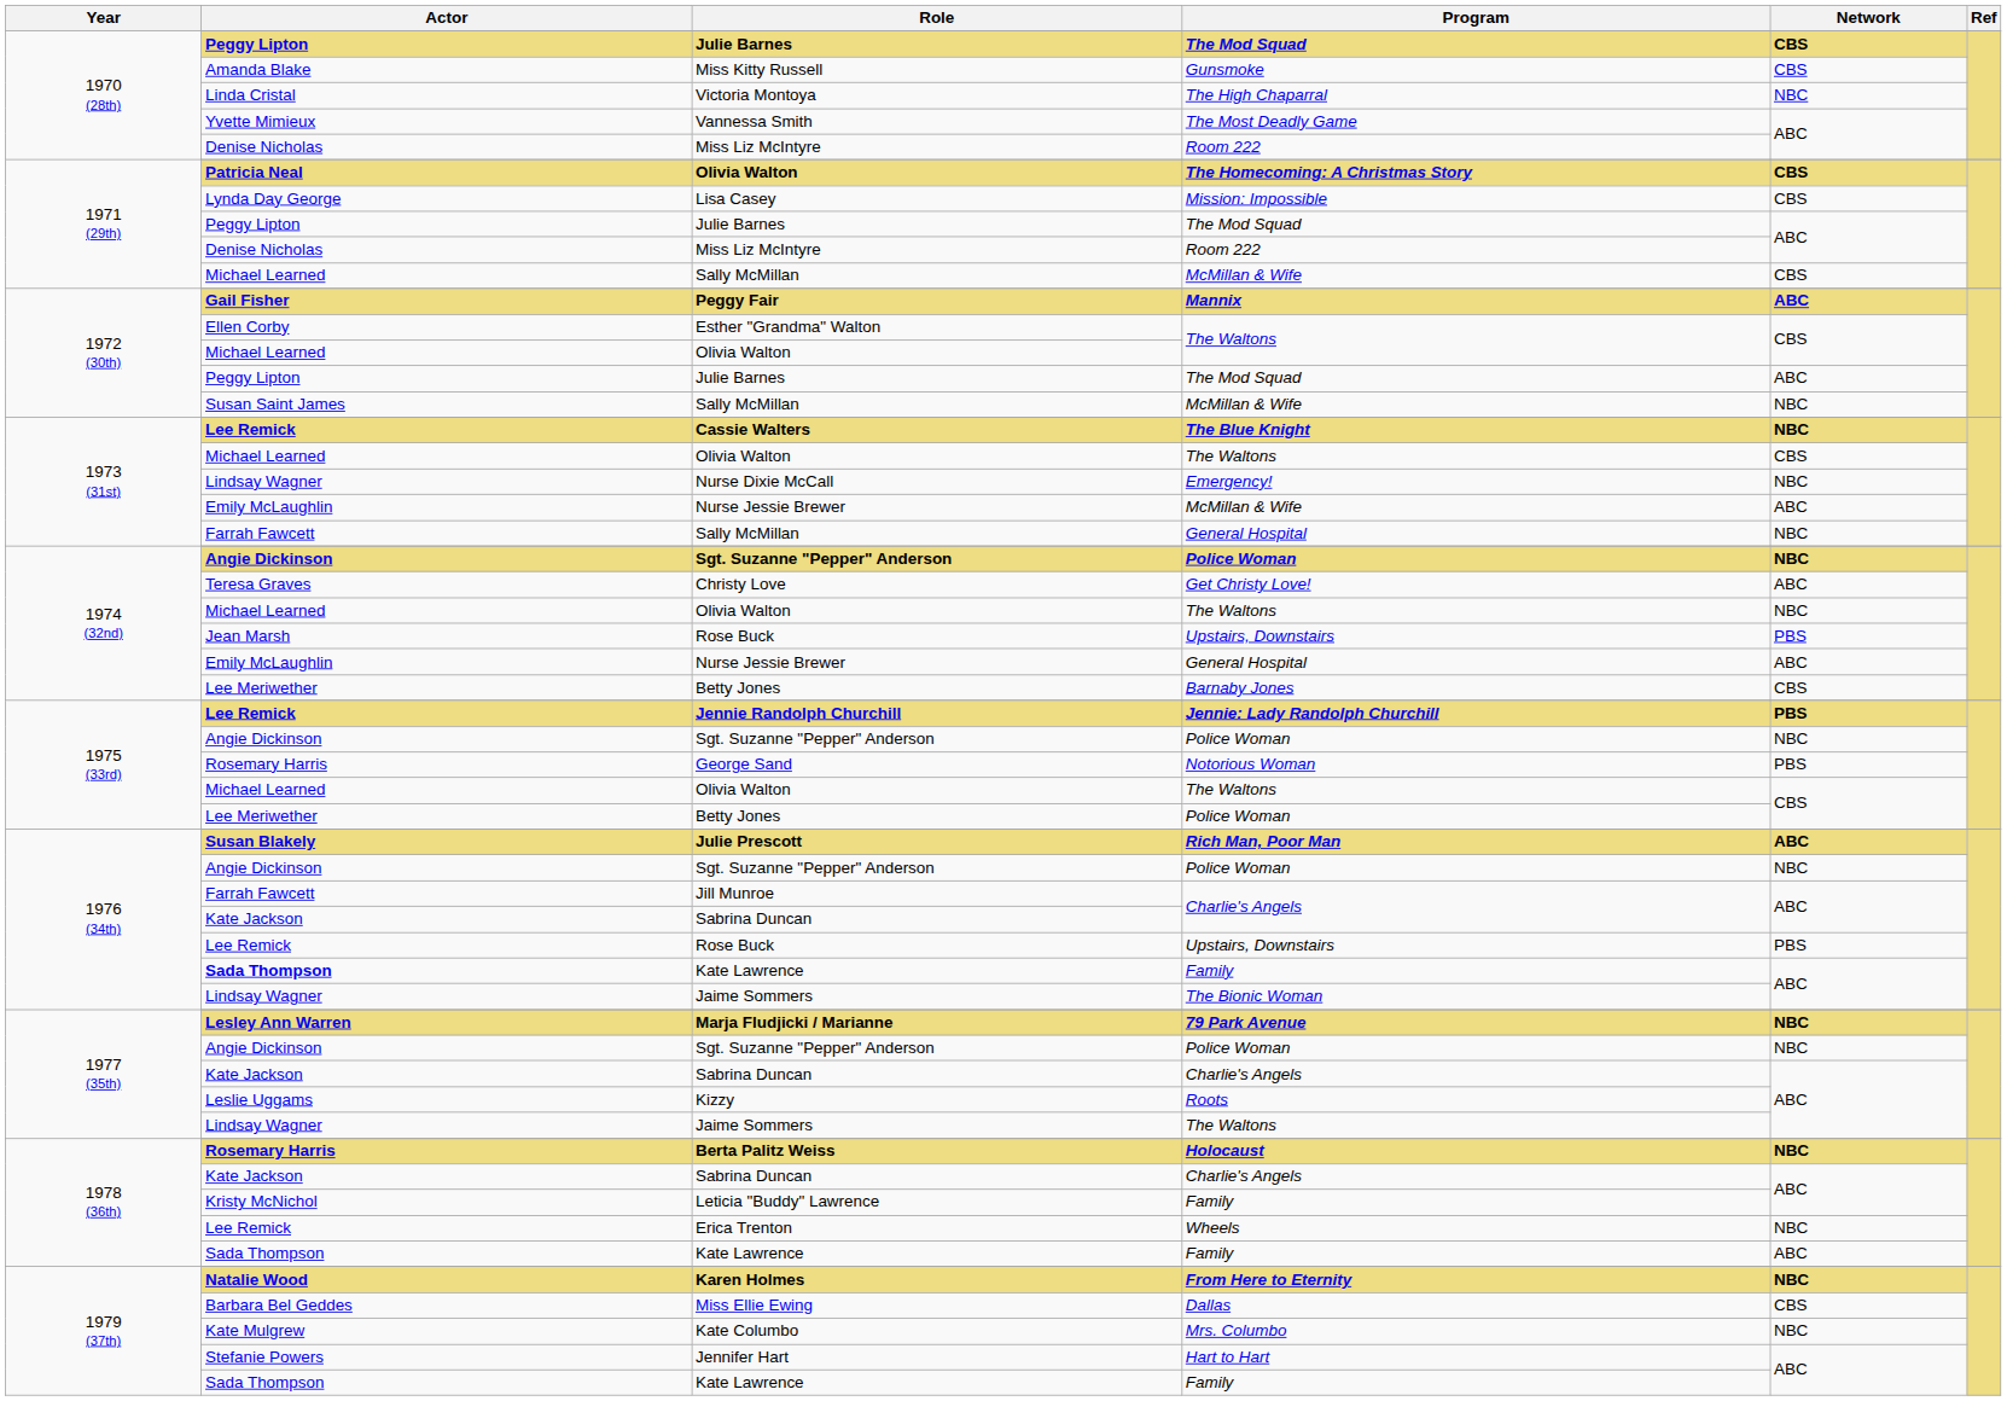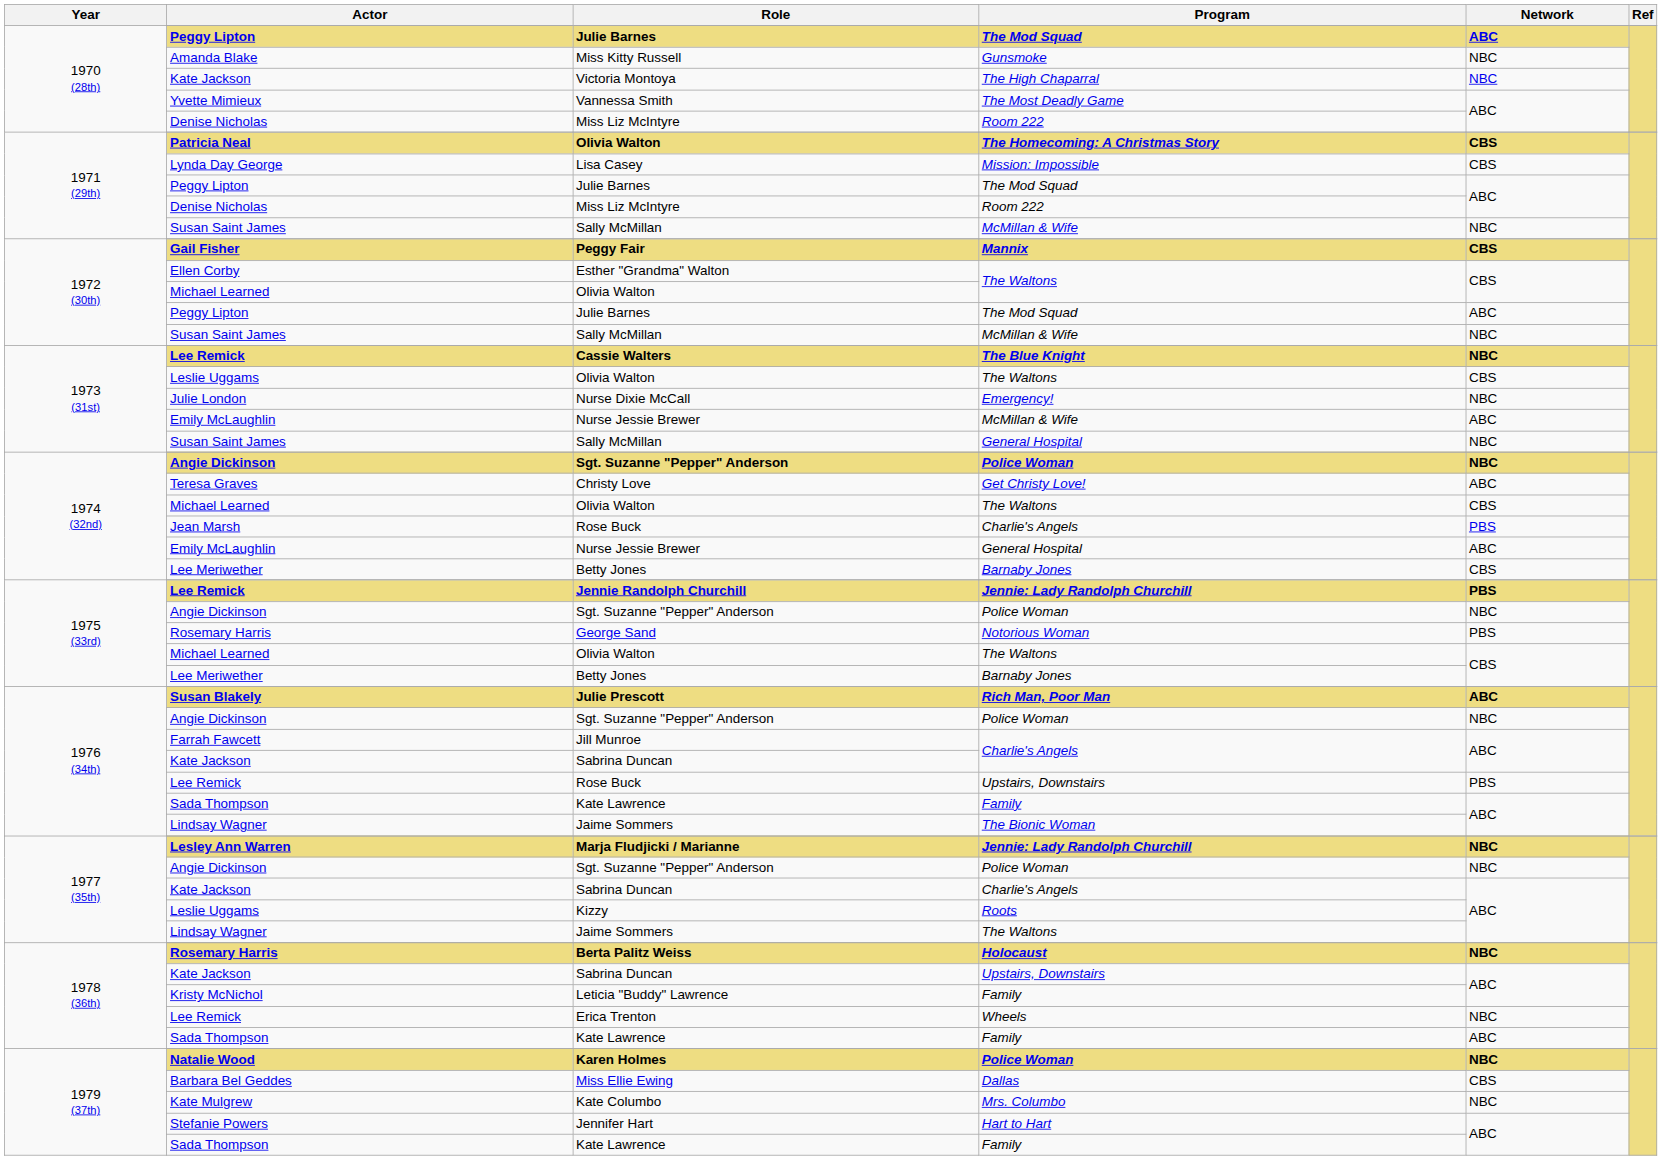1970 (28th) / Julie Barnes | Network: CBS -> ABC
Miss Kitty Russell | Network: CBS -> NBC
Victoria Montoya | Actor: Linda Cristal -> Kate Jackson
1971 (29th) / Sally McMillan | Actor: Michael Learned -> Susan Saint James
1971 (29th) / Sally McMillan | Network: CBS -> NBC
Peggy Fair | Network: ABC -> CBS
1973 (31st) / Olivia Walton | Actor: Michael Learned -> Leslie Uggams
Nurse Dixie McCall | Actor: Lindsay Wagner -> Julie London
1973 (31st) / Sally McMillan | Actor: Farrah Fawcett -> Susan Saint James
1974 (32nd) / Olivia Walton | Network: NBC -> CBS
1974 (32nd) / Rose Buck | Program: Upstairs, Downstairs -> Charlie's Angels
1975 (33rd) / Betty Jones | Program: Police Woman -> Barnaby Jones
1976 (34th) / Kate Lawrence | Actor: bold -> normal
Marja Fludjicki / Marianne | Program: 79 Park Avenue -> Jennie: Lady Randolph Churchill
1978 (36th) / Sabrina Duncan | Program: Charlie's Angels -> Upstairs, Downstairs
Karen Holmes | Program: From Here to Eternity -> Police Woman
